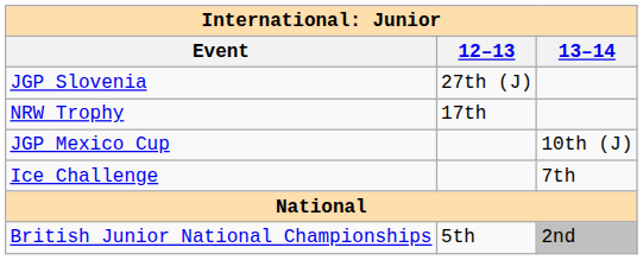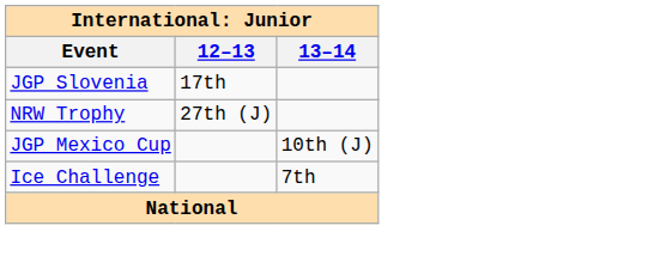JGP Slovenia | 12–13: 27th (J) -> 17th
NRW Trophy | 12–13: 17th -> 27th (J)
- row: British Junior National Championships | 5th | 2nd
